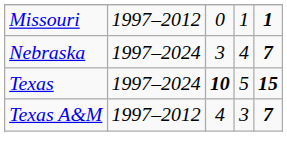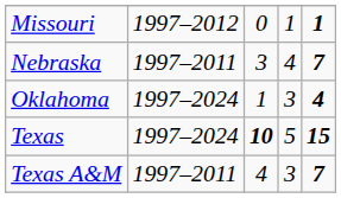Nebraska | column 2: 1997–2024 -> 1997–2011
+ row: Oklahoma | 1997–2024 | 1 | 3 | 4
Texas A&M | column 2: 1997–2012 -> 1997–2011
